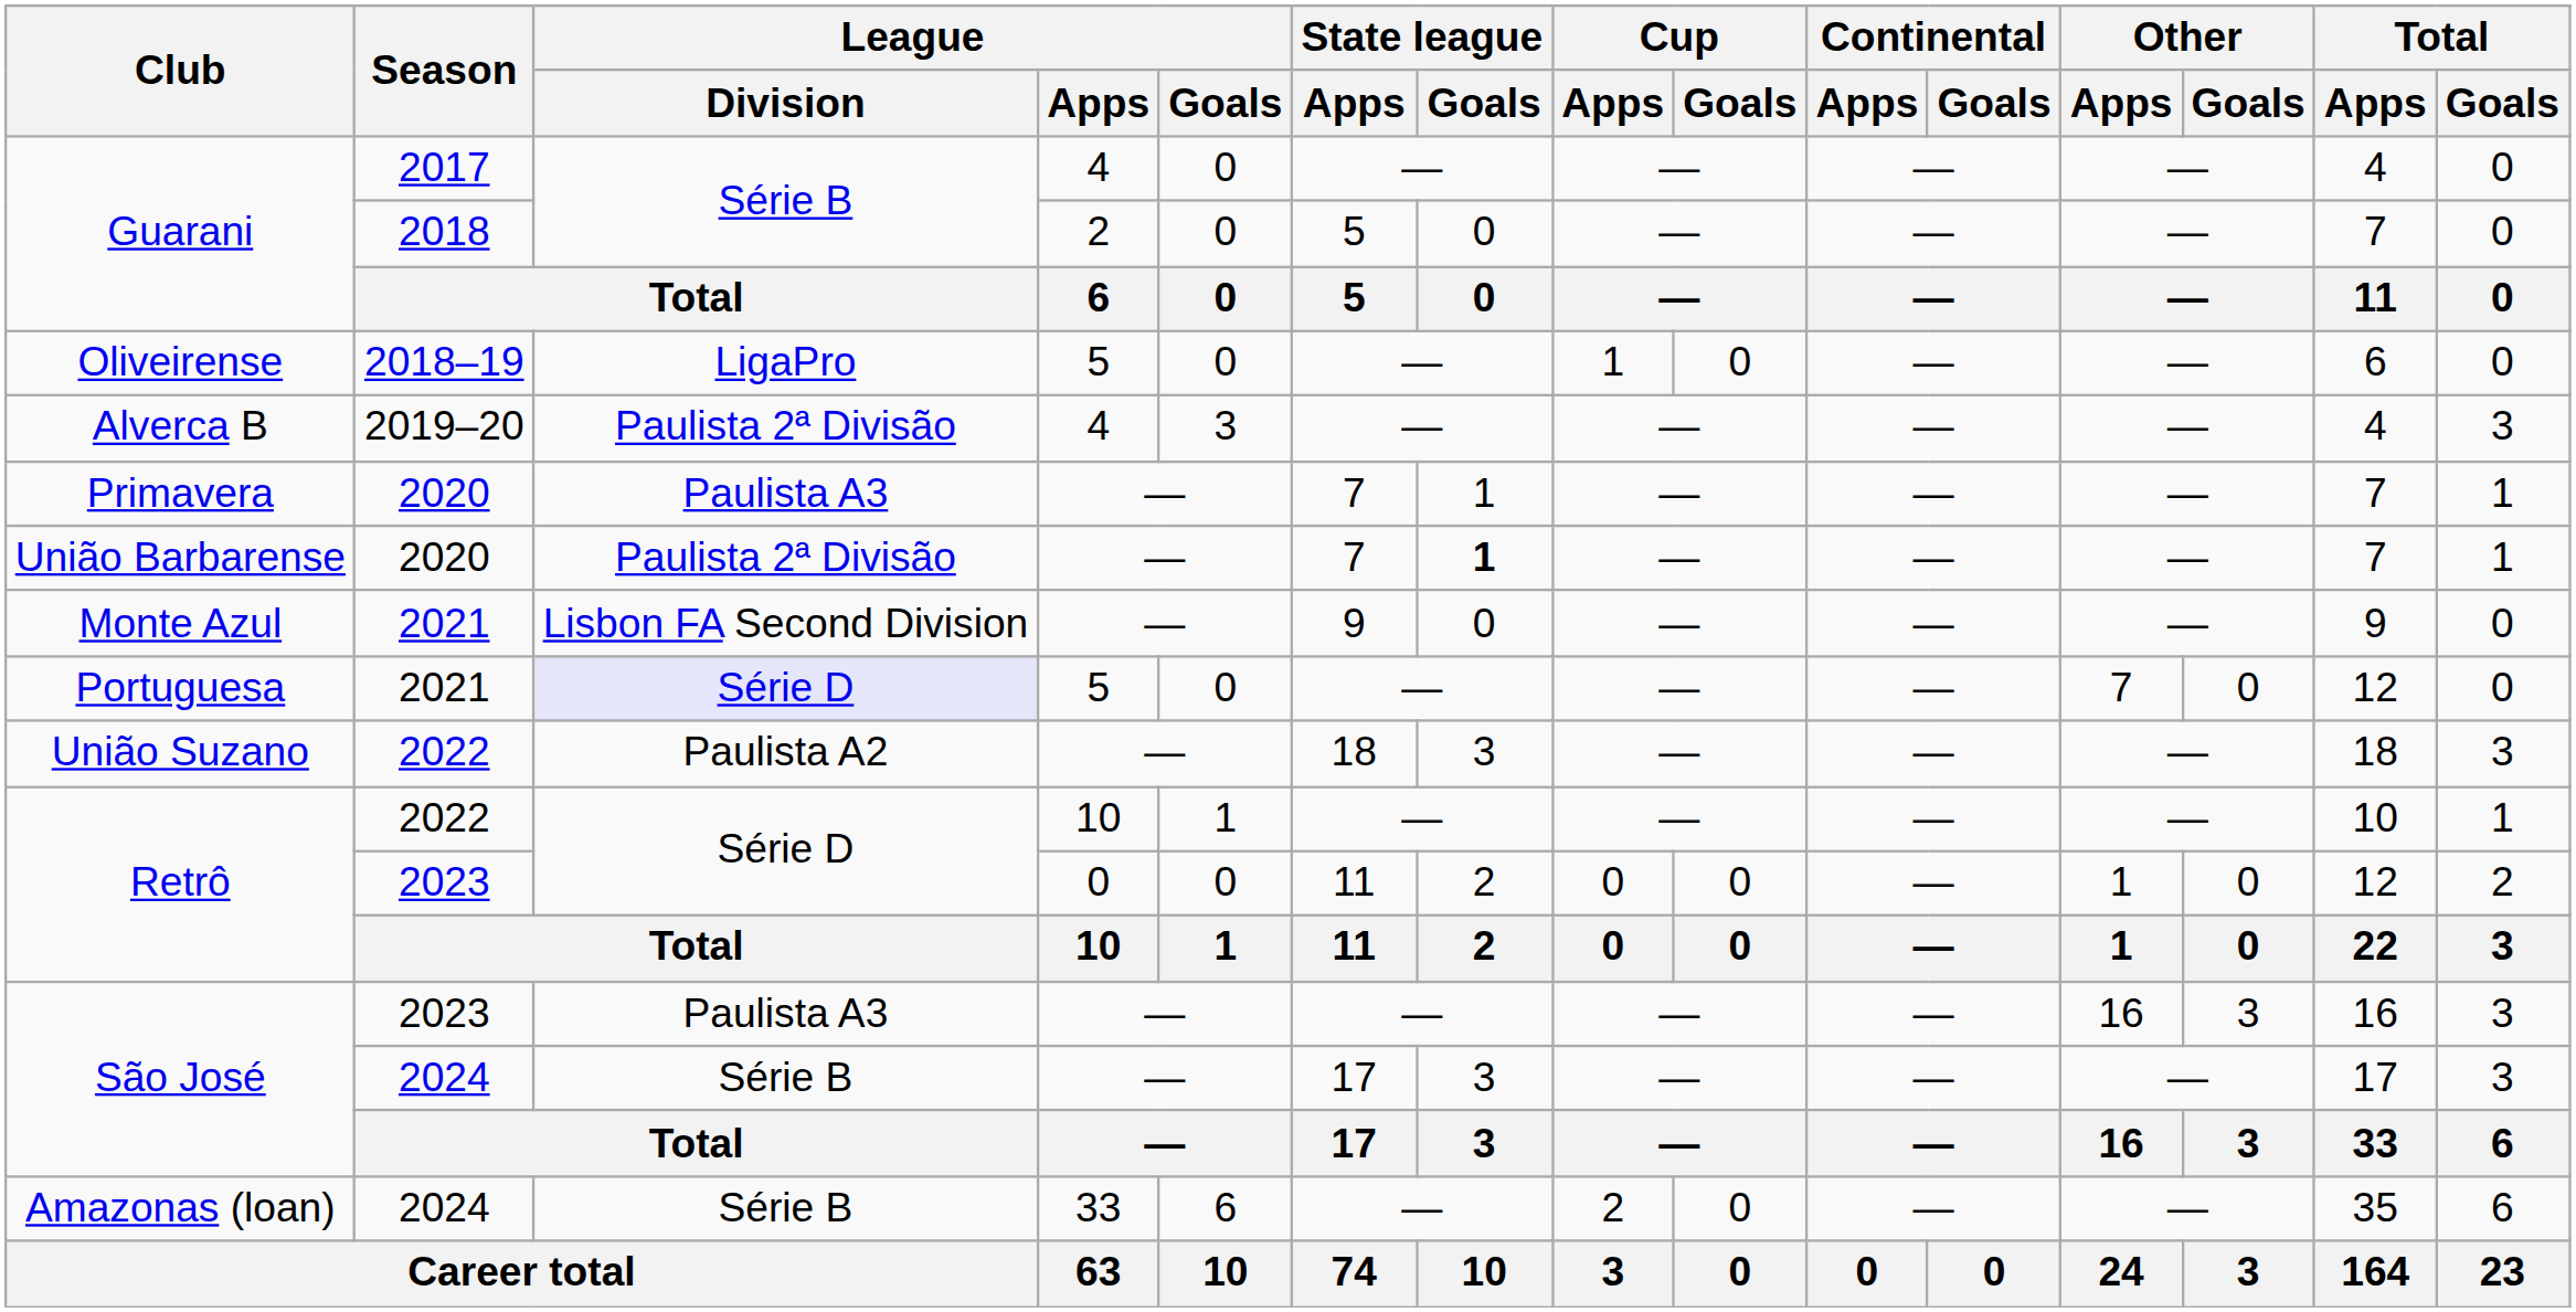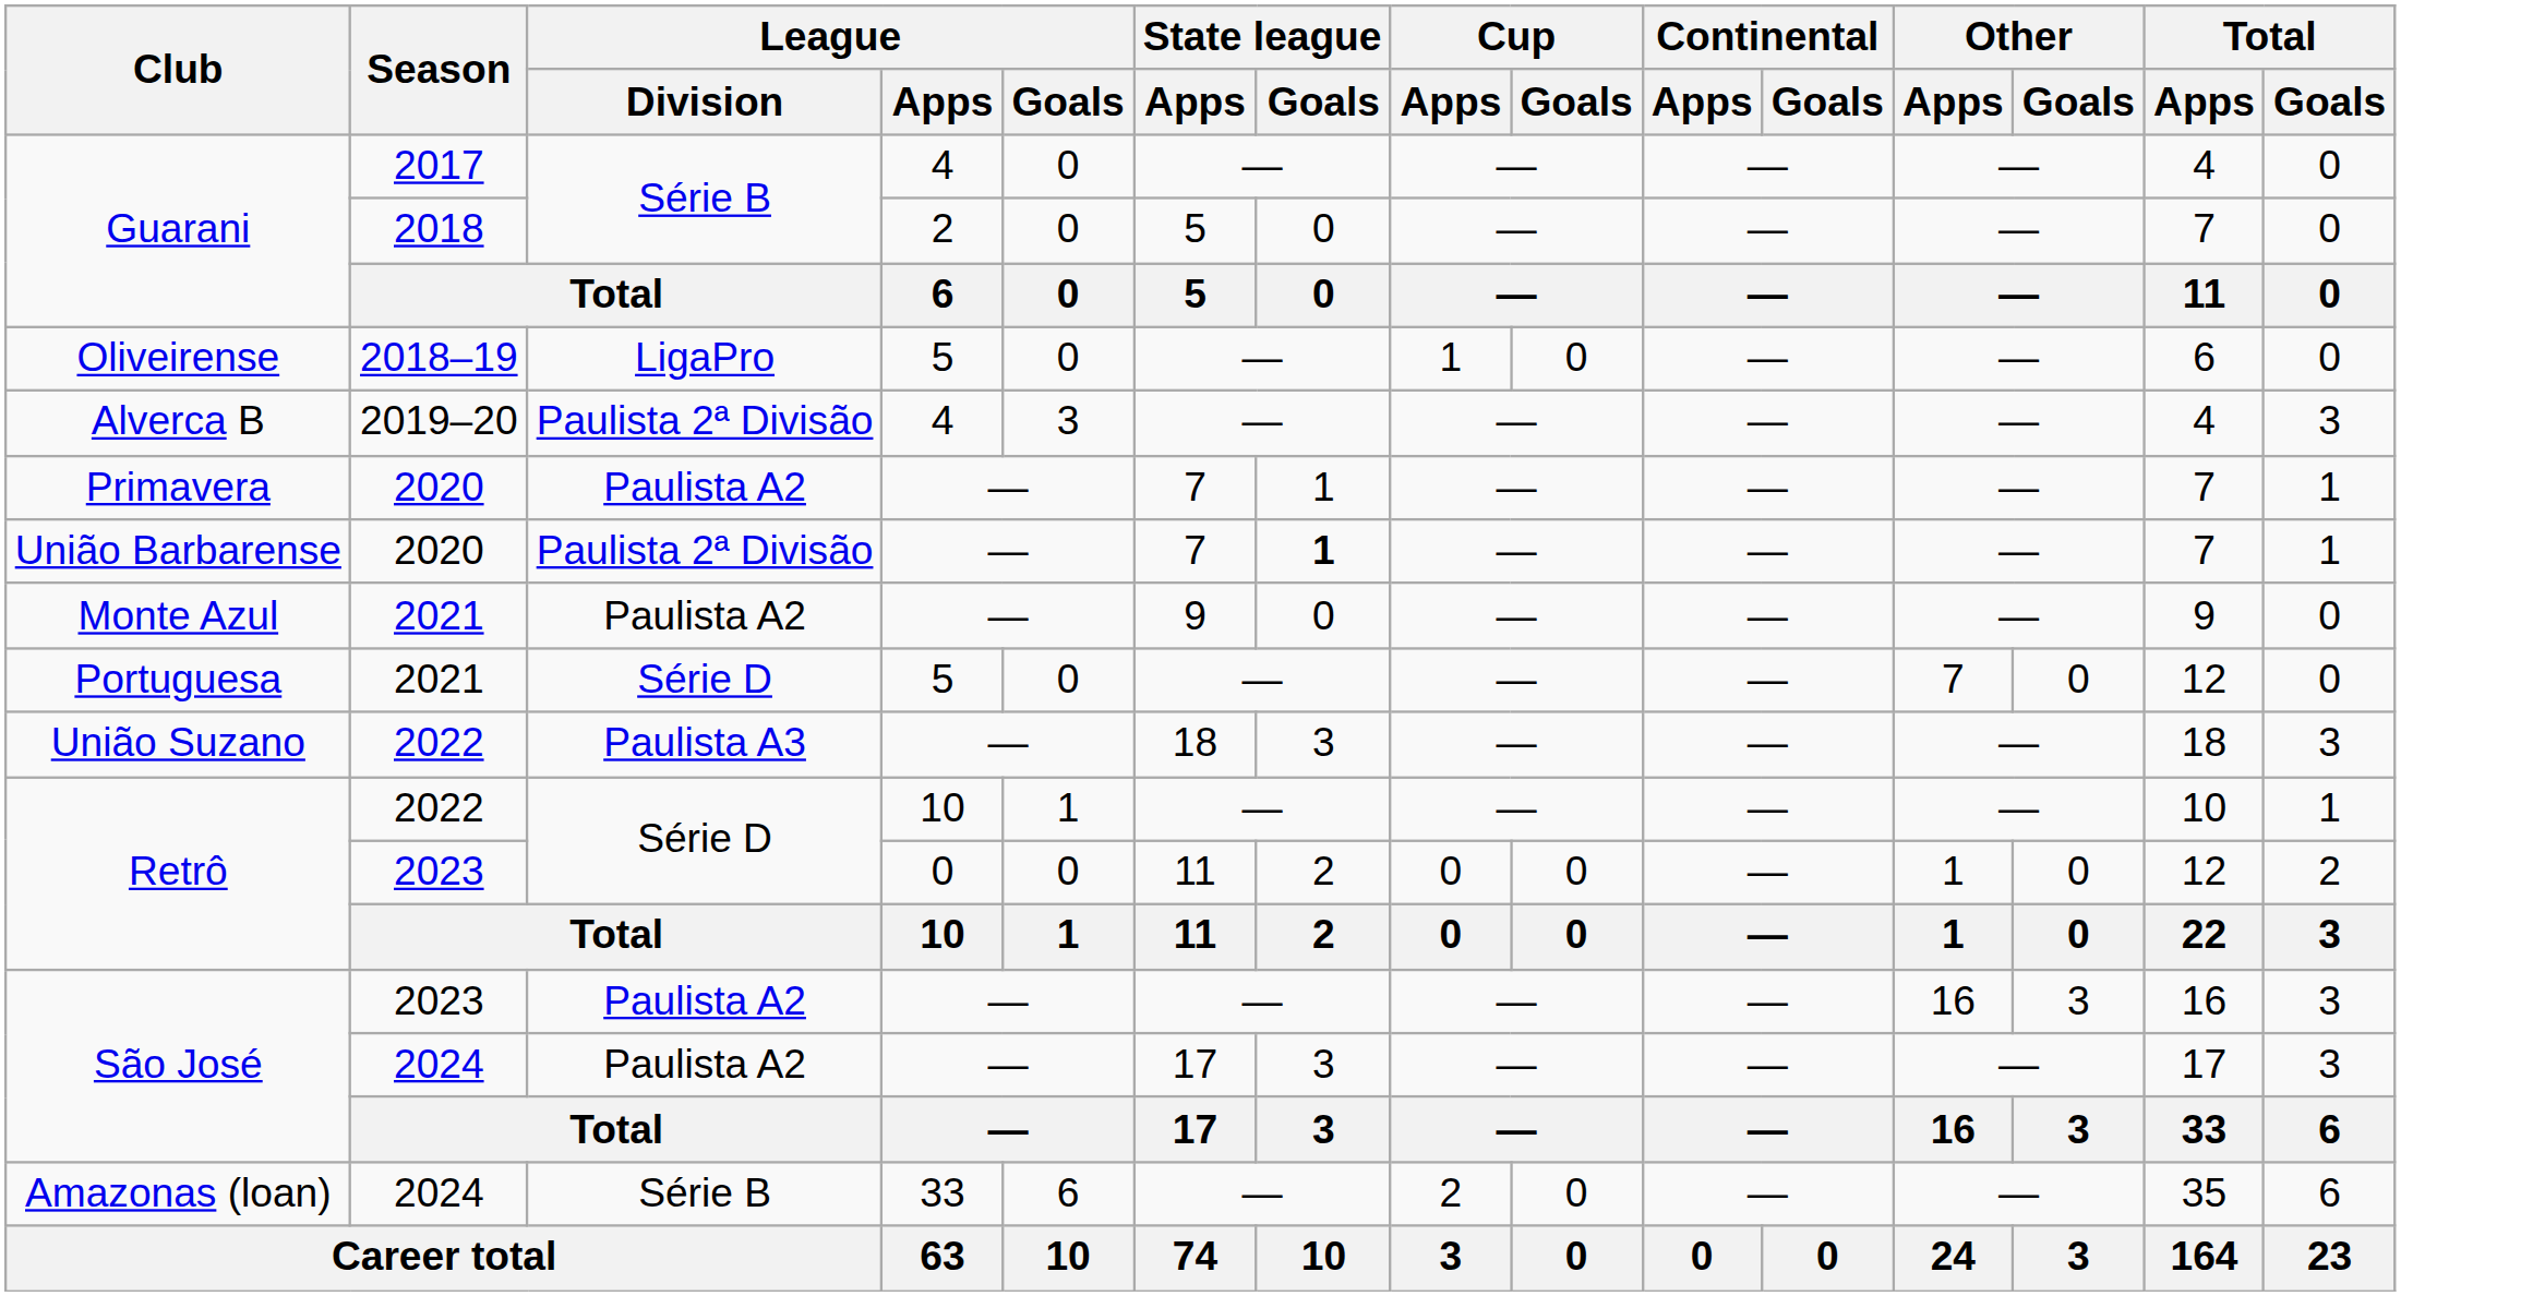Primavera | League / Division: Paulista A3 -> Paulista A2
Monte Azul | League / Division: Lisbon FA Second Division -> Paulista A2
Portuguesa | League / Division: lavender background -> no background
União Suzano | League / Division: Paulista A2 -> Paulista A3
São José / 2023 | League / Division: Paulista A3 -> Paulista A2
São José / 2024 | League / Division: Série B -> Paulista A2
